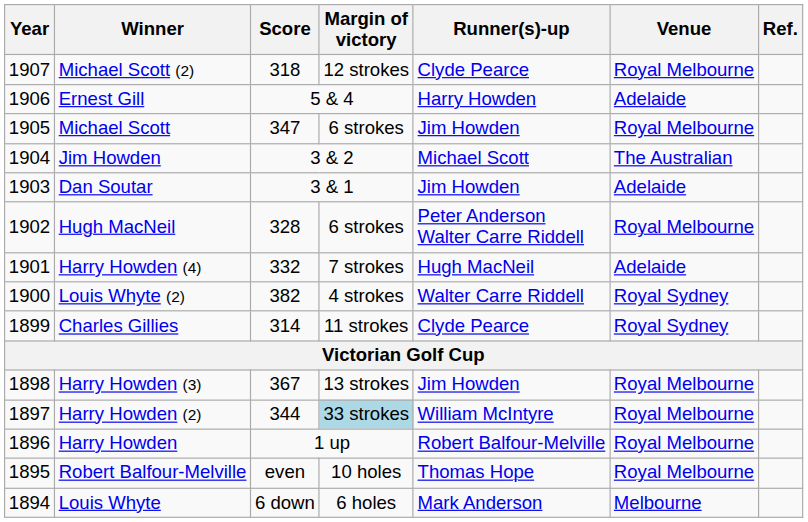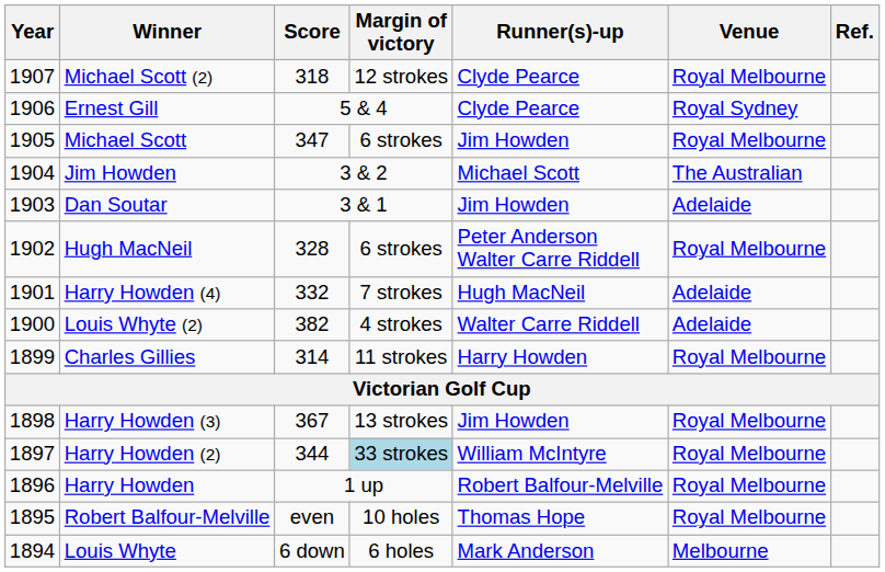Ernest Gill | Runner(s)-up: Harry Howden -> Clyde Pearce
Ernest Gill | Venue: Adelaide -> Royal Sydney
Louis Whyte (2) | Venue: Royal Sydney -> Adelaide
Charles Gillies | Runner(s)-up: Clyde Pearce -> Harry Howden
Charles Gillies | Venue: Royal Sydney -> Royal Melbourne
